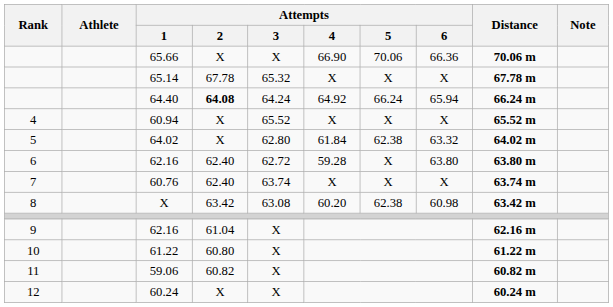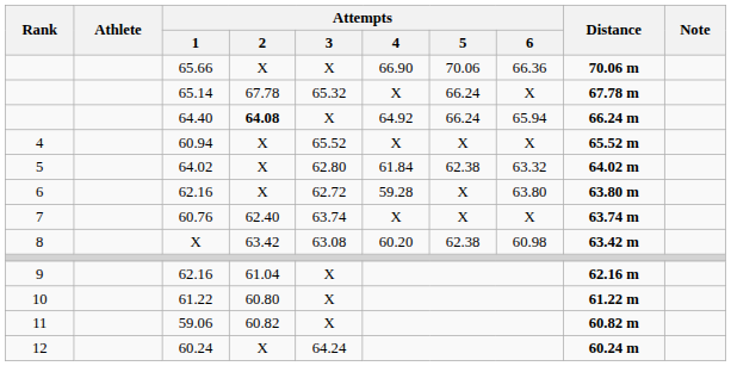65.14 | Attempts / 5: X -> 66.24
64.40 | Attempts / 3: 64.24 -> X
6 / 62.16 | Attempts / 2: 62.40 -> X
60.24 | Attempts / 3: X -> 64.24
